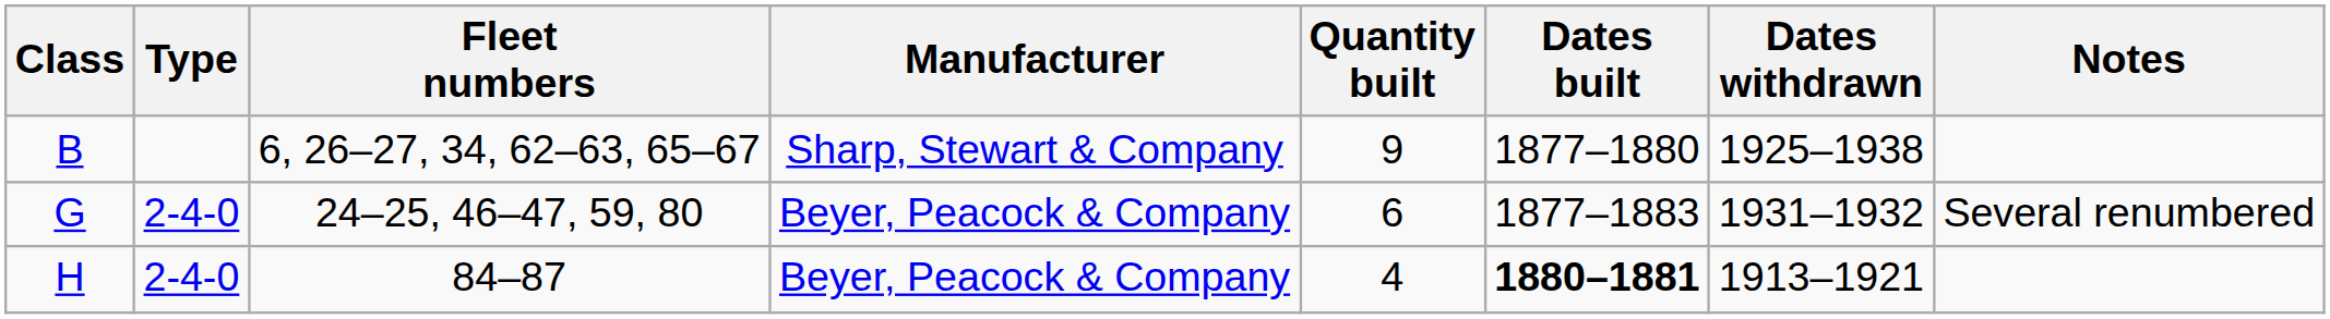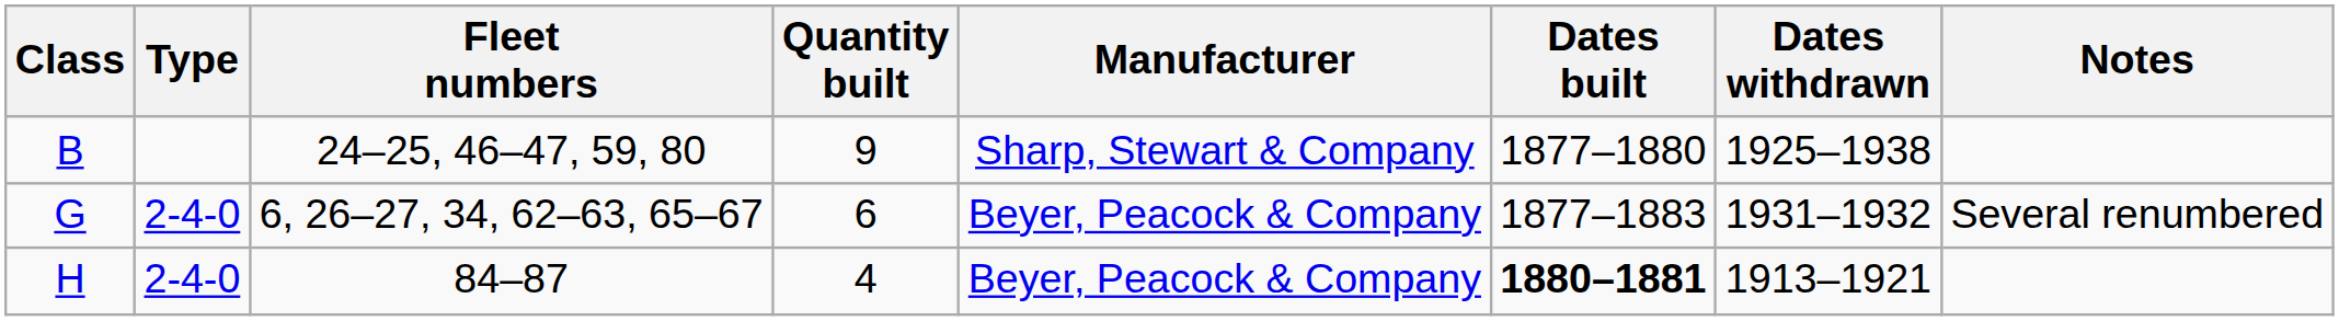columns swapped: Quantity built <-> Manufacturer
B | Fleet numbers: 6, 26–27, 34, 62–63, 65–67 -> 24–25, 46–47, 59, 80
G | Fleet numbers: 24–25, 46–47, 59, 80 -> 6, 26–27, 34, 62–63, 65–67
